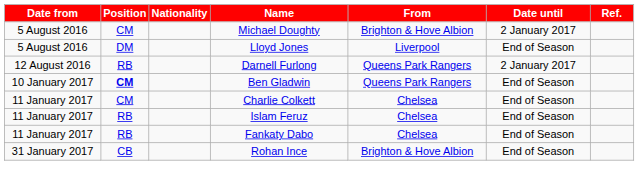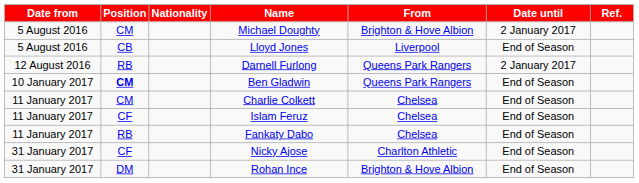Lloyd Jones | Position: DM -> CB
Islam Feruz | Position: RB -> CF
+ row: 31 January 2017 | CF | Nicky Ajose | Charlton Athletic | End of Season
Rohan Ince | Position: CB -> DM
